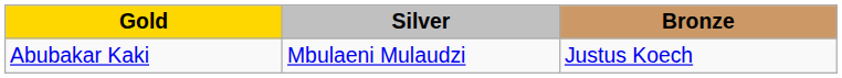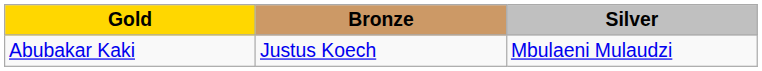columns swapped: Silver <-> Bronze
